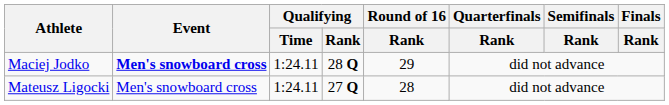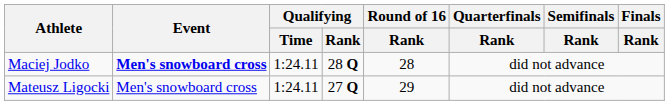Maciej Jodko | Round of 16 / Rank: 29 -> 28
Mateusz Ligocki | Round of 16 / Rank: 28 -> 29
